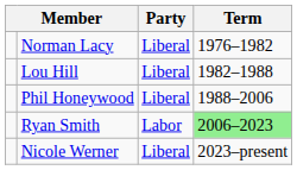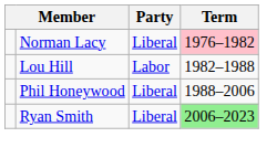Norman Lacy | Term: no background -> pink background
Lou Hill | Party: Liberal -> Labor
Ryan Smith | Party: Labor -> Liberal
- row: Nicole Werner | Liberal | 2023–present
